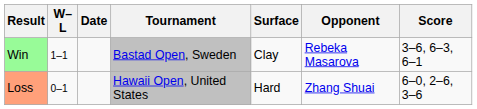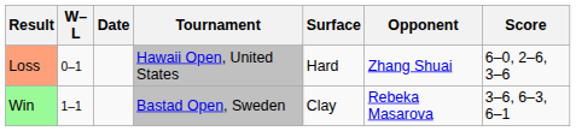rows swapped: Loss <-> Win
